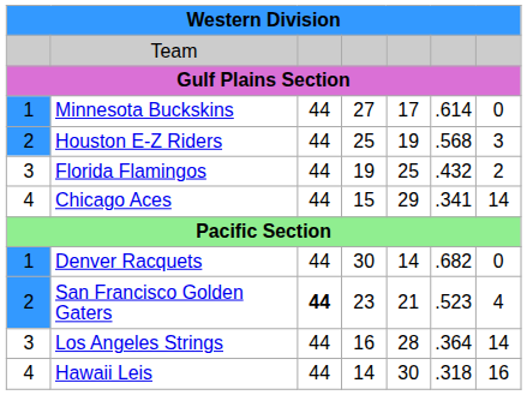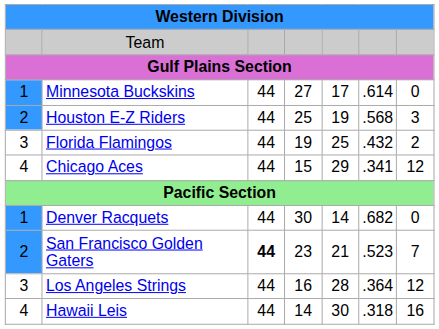Chicago Aces | column 7: 14 -> 12
San Francisco Golden Gaters | column 7: 4 -> 7
Los Angeles Strings | column 7: 14 -> 12
